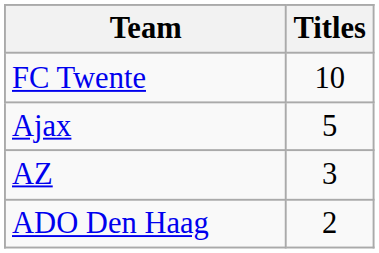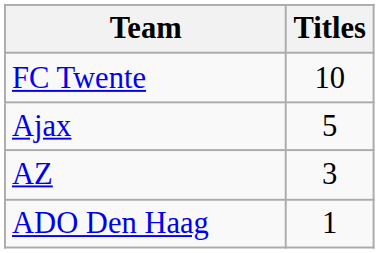ADO Den Haag | Titles: 2 -> 1
